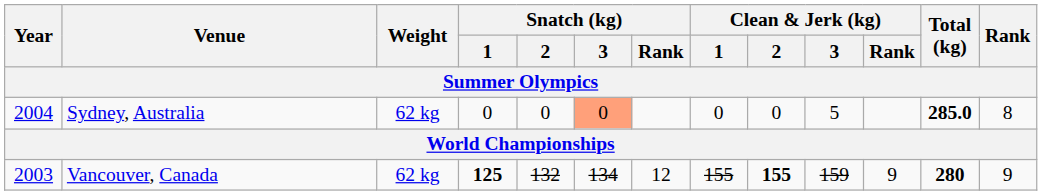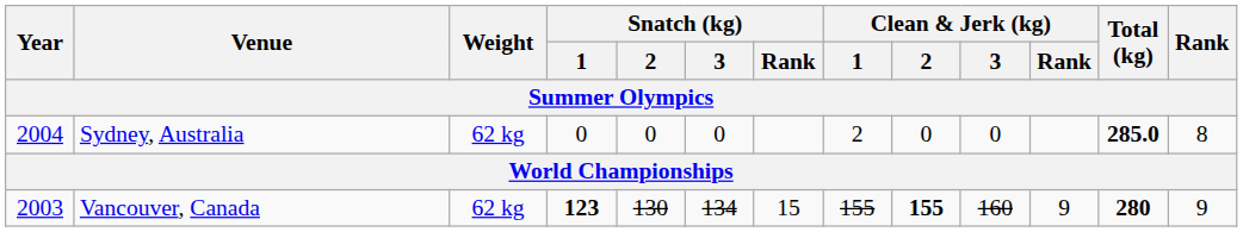Sydney, Australia | Snatch (kg) / 3: lightsalmon background -> no background
Sydney, Australia | Clean & Jerk (kg) / 1: 0 -> 2
Sydney, Australia | Clean & Jerk (kg) / 3: 5 -> 0
Vancouver, Canada | Snatch (kg) / 1: 125 -> 123
Vancouver, Canada | Snatch (kg) / 2: 132 -> 130
Vancouver, Canada | Snatch (kg) / Rank: 12 -> 15
Vancouver, Canada | Clean & Jerk (kg) / 3: 159 -> 160
